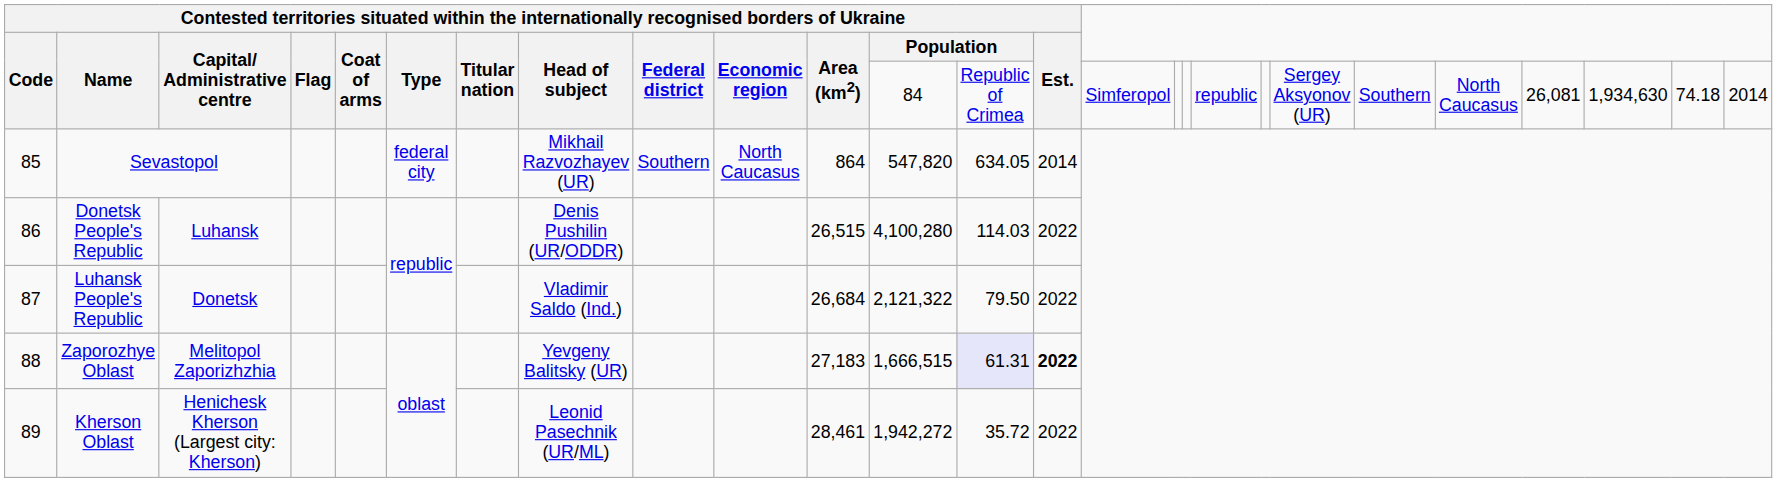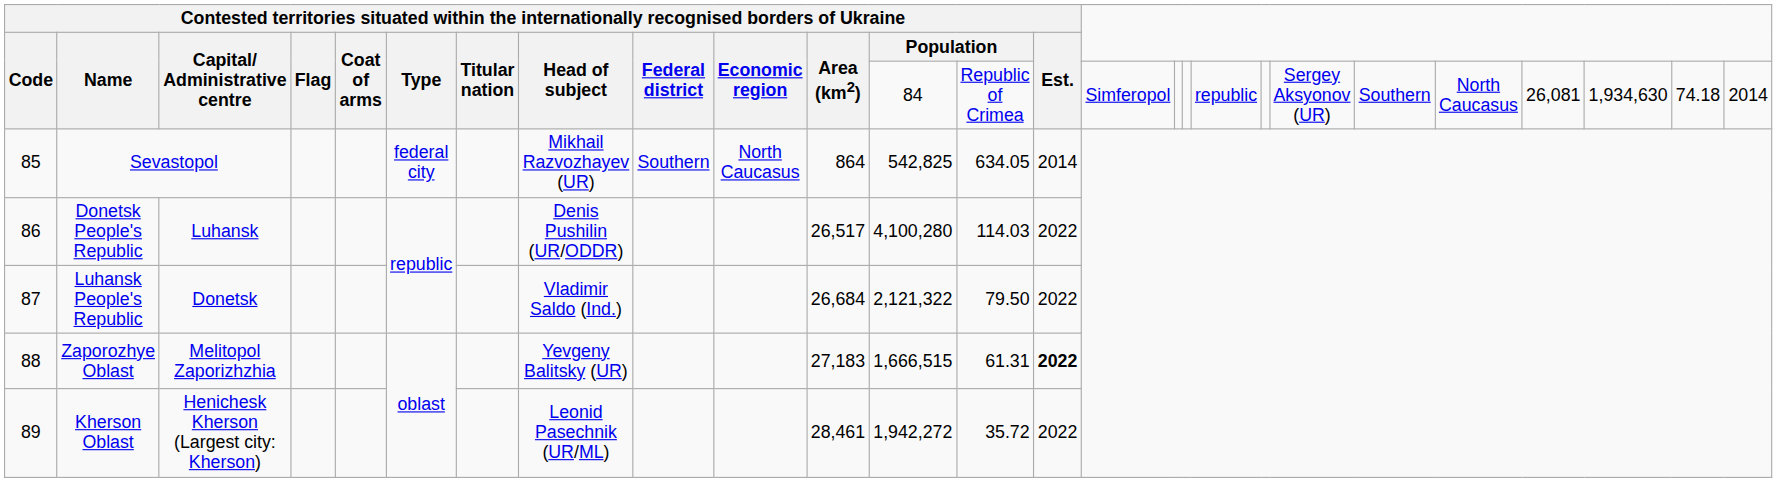Sevastopol | column 12: 547,820 -> 542,825
Donetsk People's Republic | column 11: 26,515 -> 26,517
Zaporozhye Oblast | column 13: lavender background -> no background
